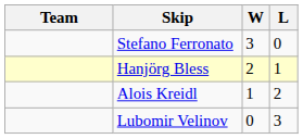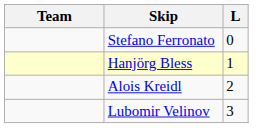- column: W | 3 | 2 | 1 | 0
